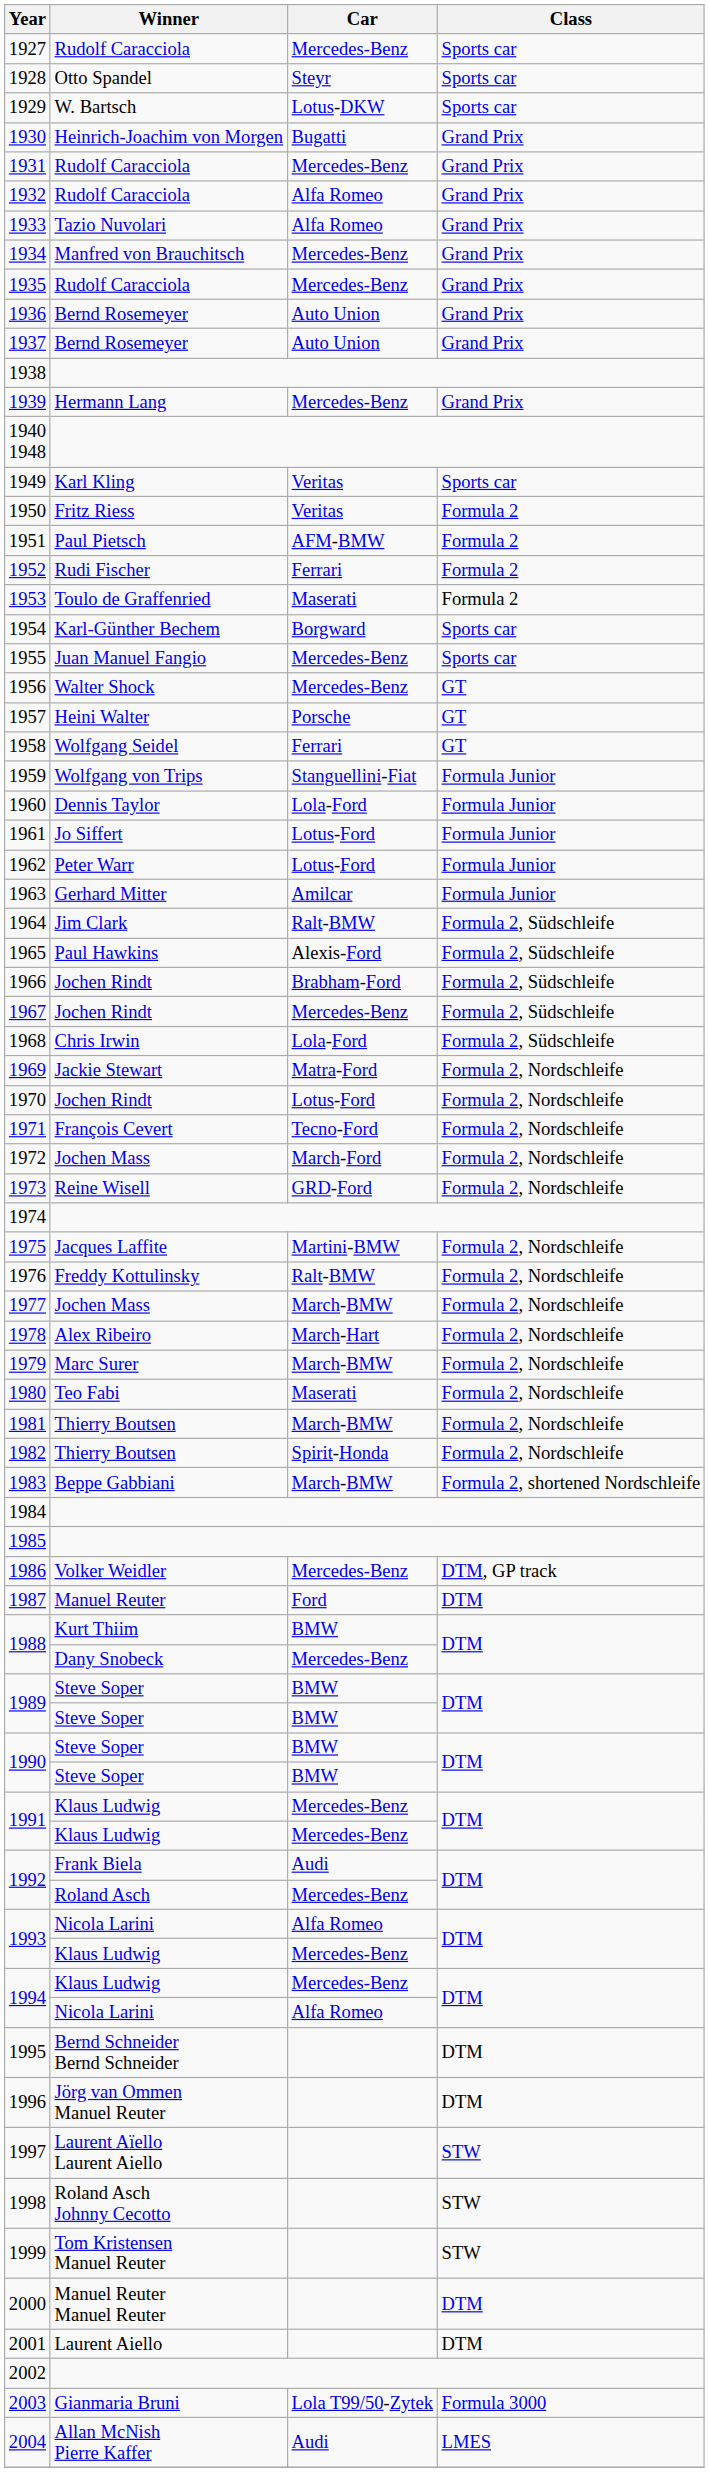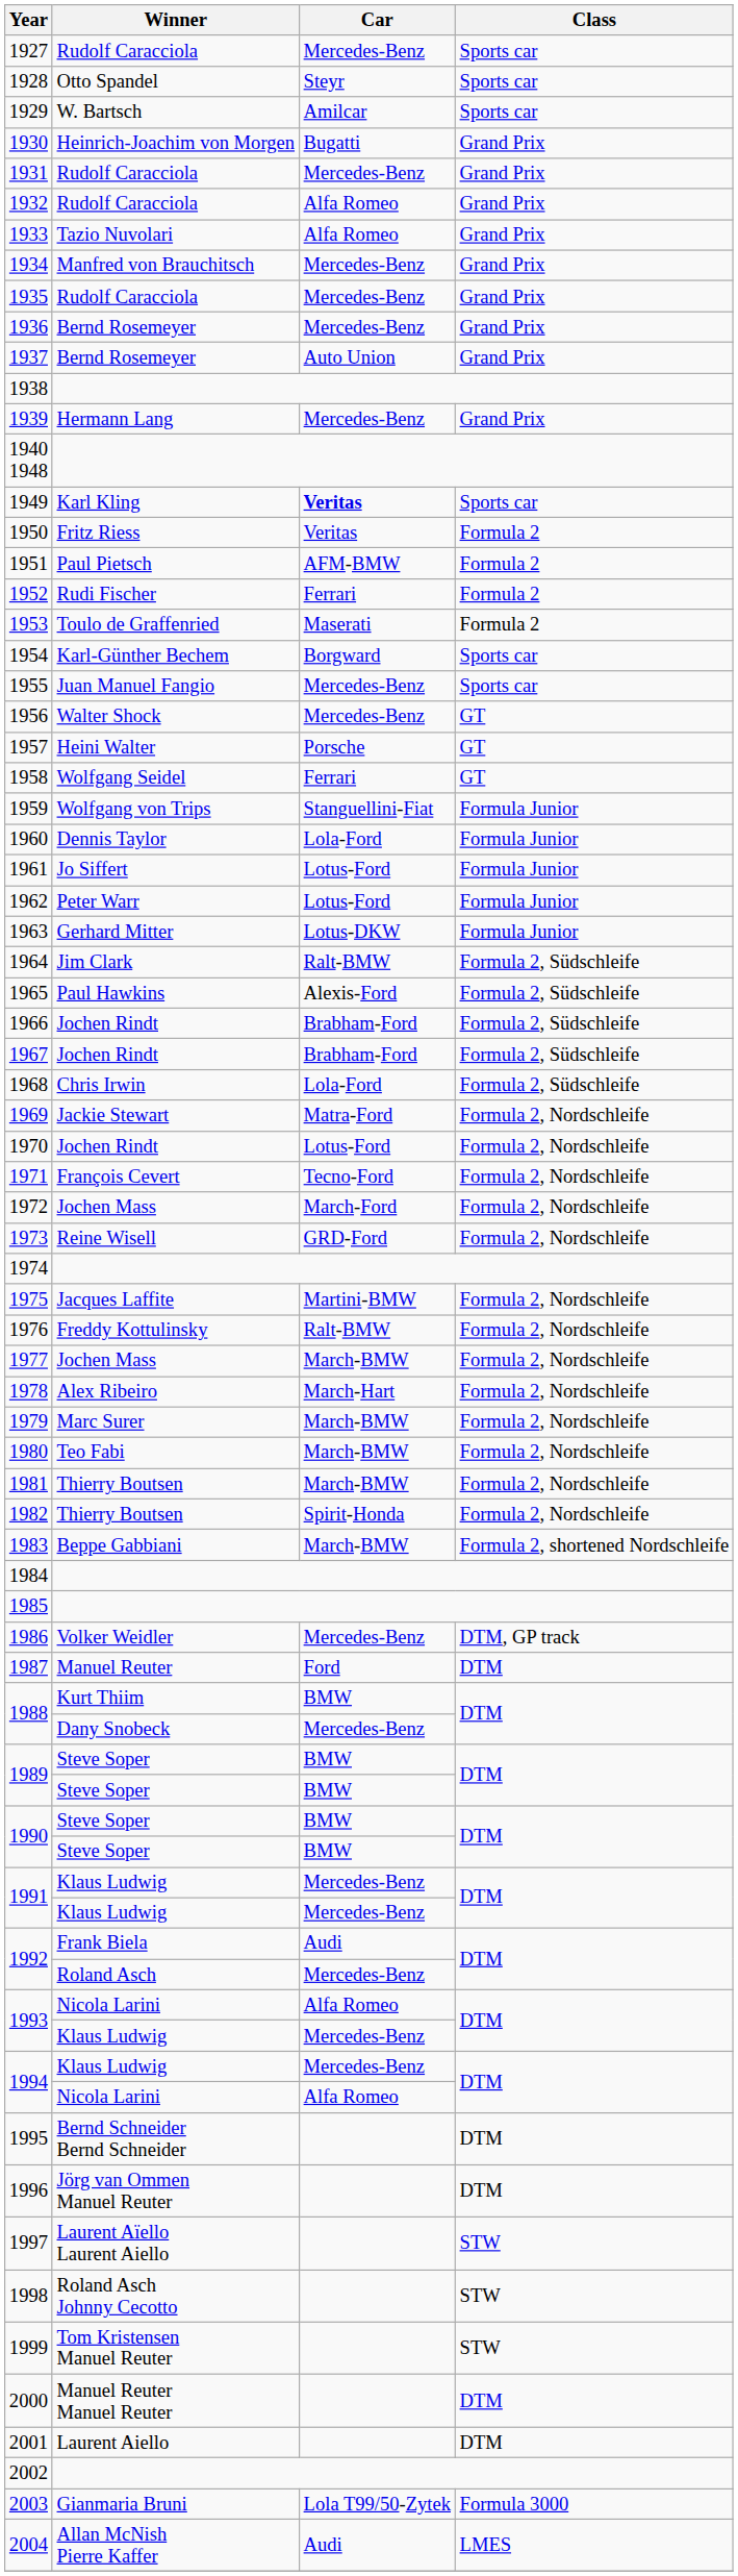1929 | Car: Lotus-DKW -> Amilcar
1936 | Car: Auto Union -> Mercedes-Benz
1949 | Car: normal -> bold
1963 | Car: Amilcar -> Lotus-DKW
1967 | Car: Mercedes-Benz -> Brabham-Ford
1980 | Car: Maserati -> March-BMW
